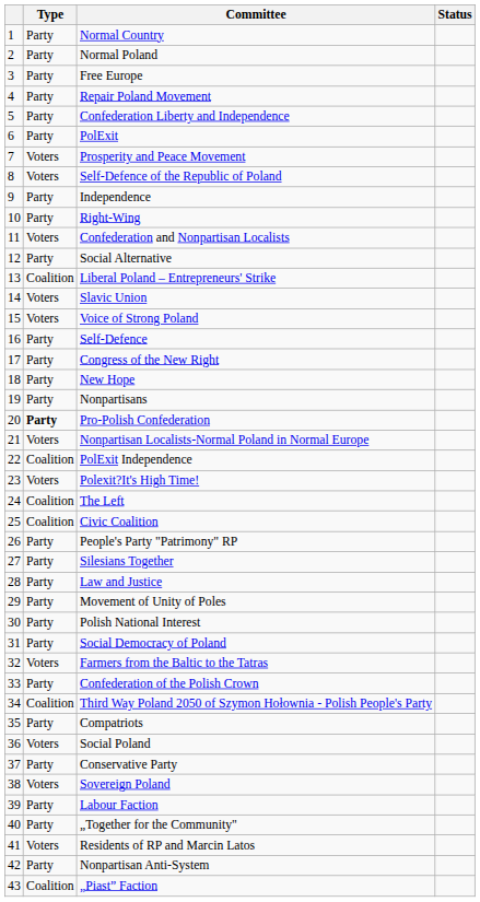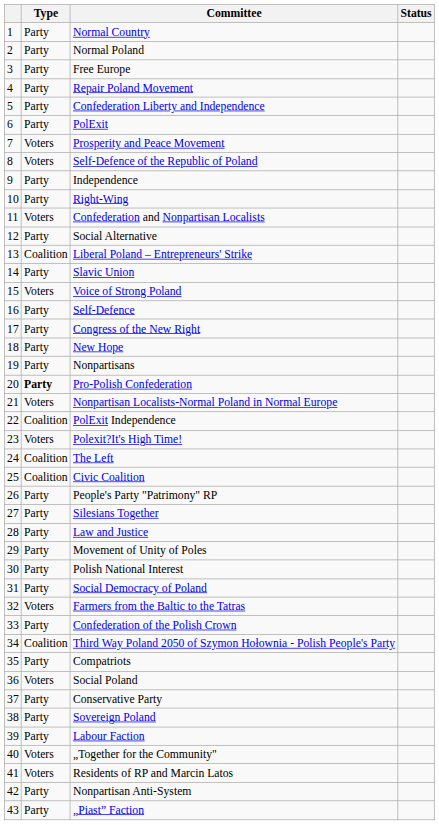Slavic Union | Type: Voters -> Party
Sovereign Poland | Type: Voters -> Party
„Together for the Community" | Type: Party -> Voters
„Piast” Faction | Type: Coalition -> Party
